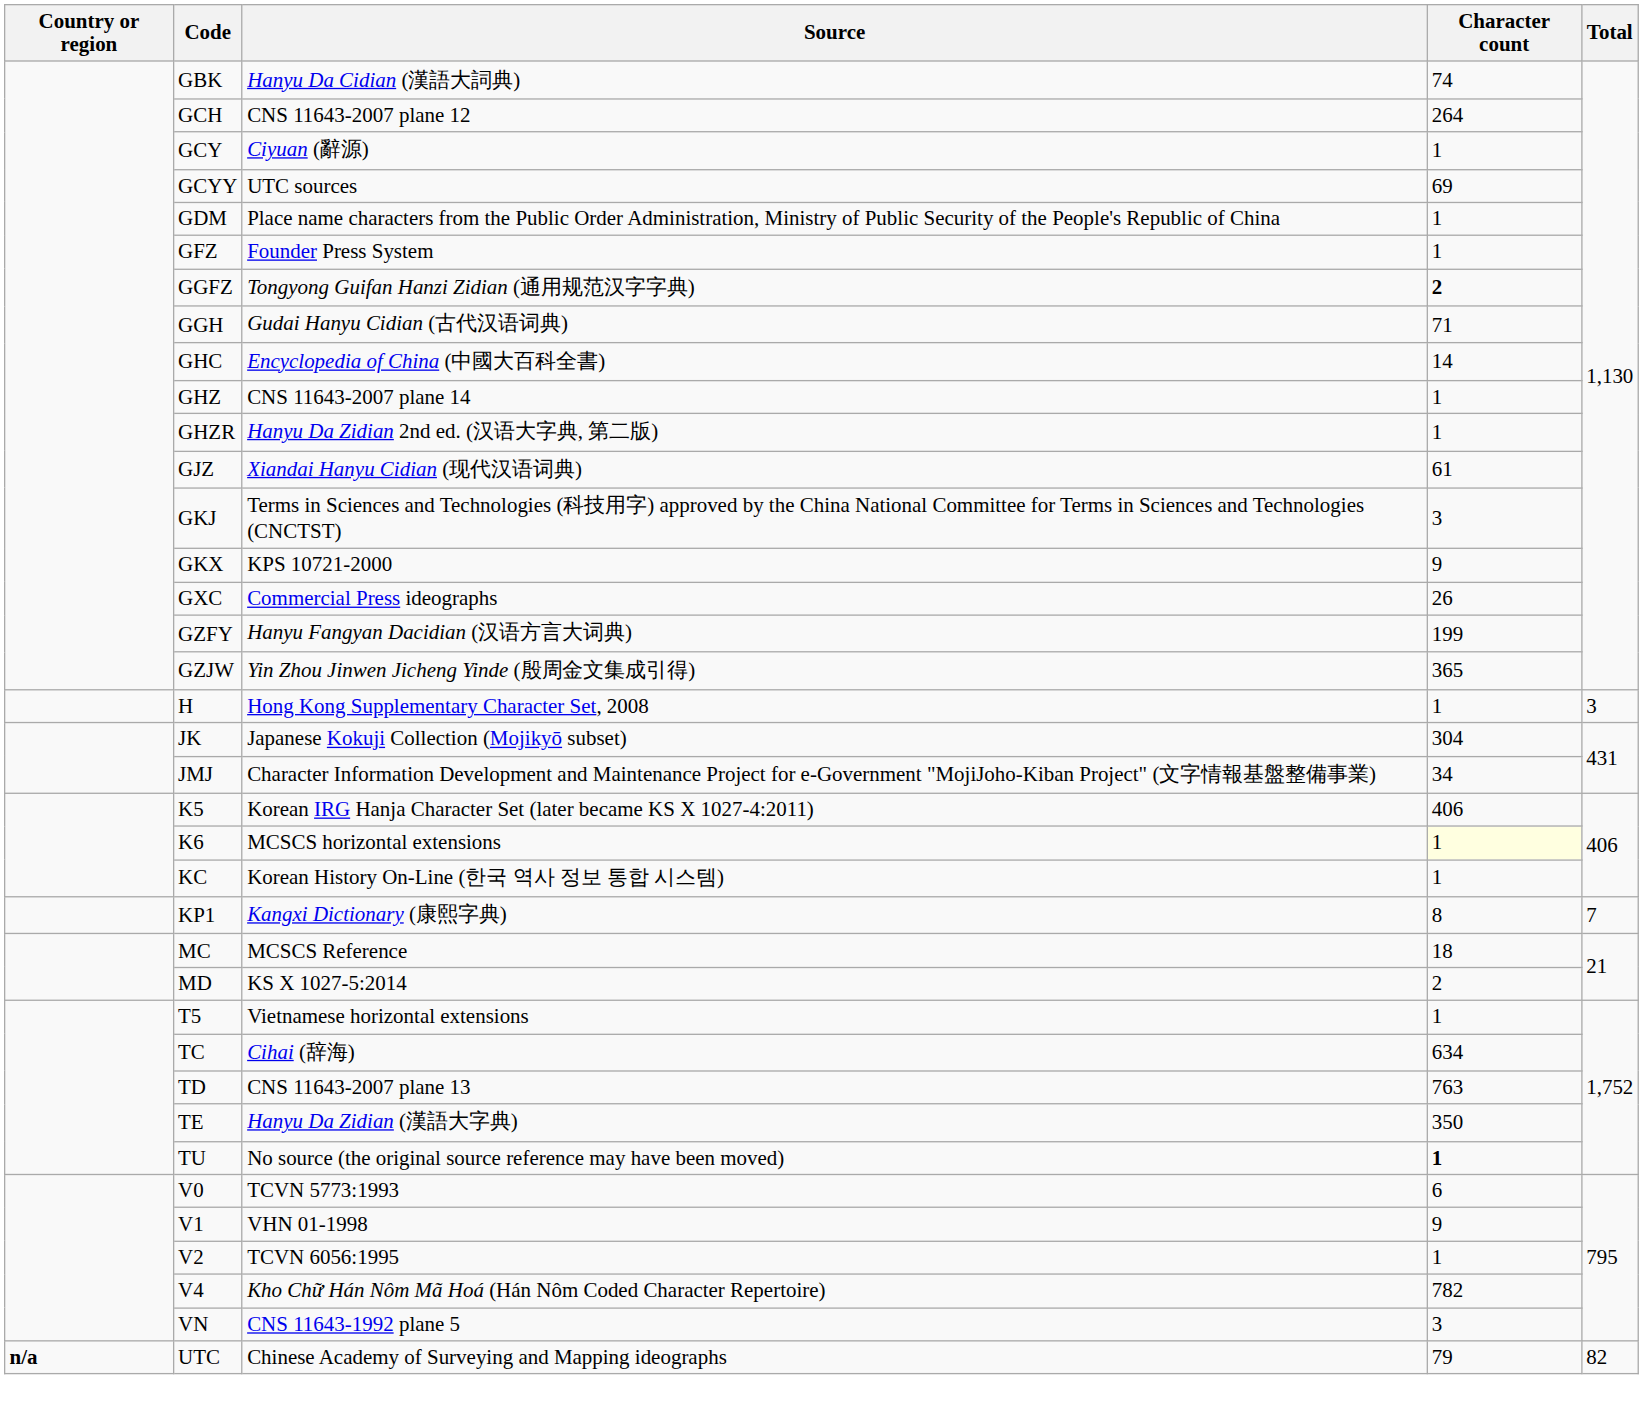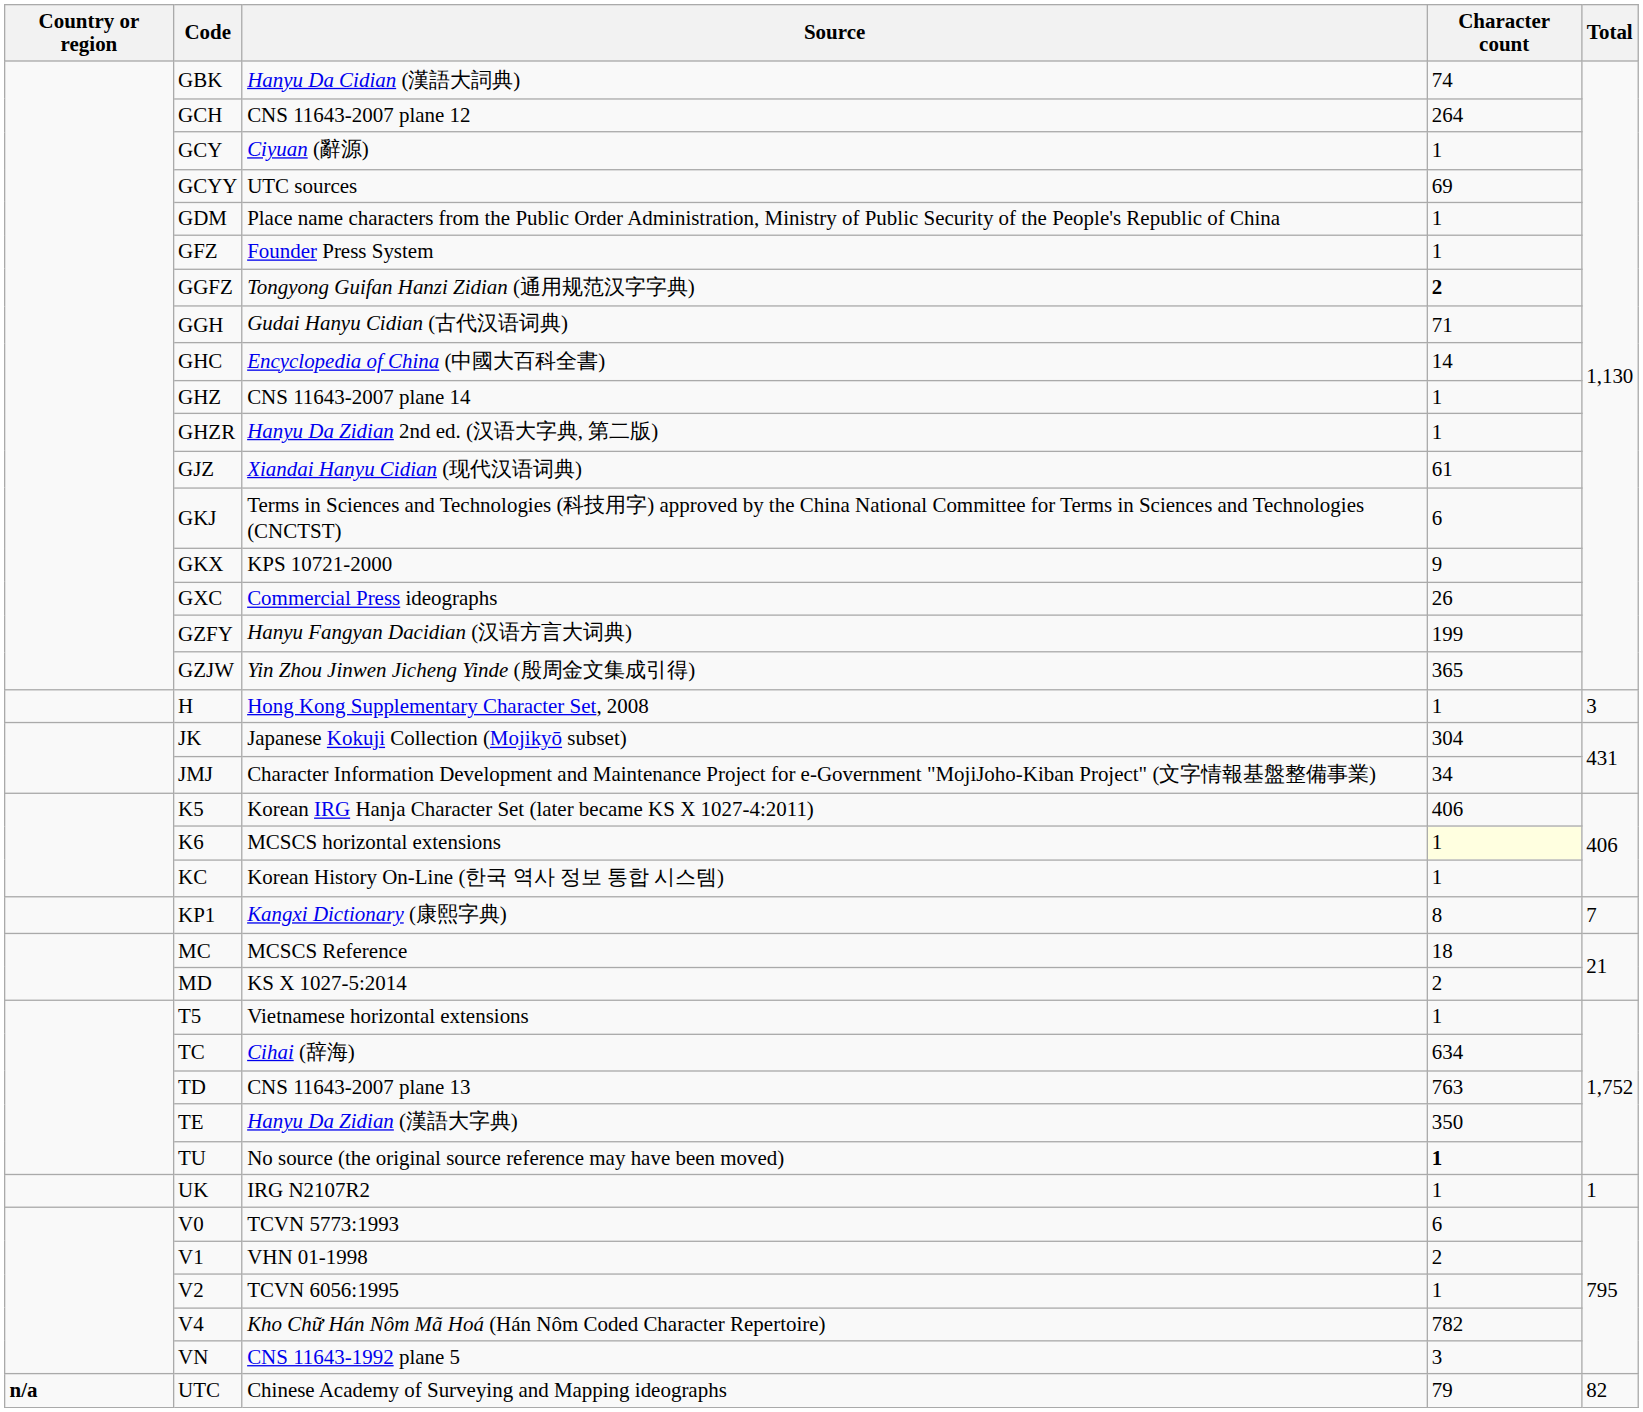GKJ | Character count: 3 -> 6
+ row: UK | IRG N2107R2 | 1 | 1
V1 | Character count: 9 -> 2
